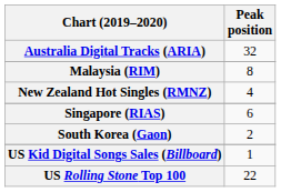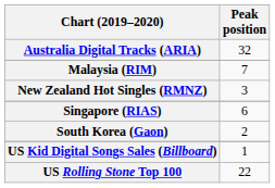Malaysia (RIM) | Peak position: 8 -> 7
New Zealand Hot Singles (RMNZ) | Peak position: 4 -> 3
